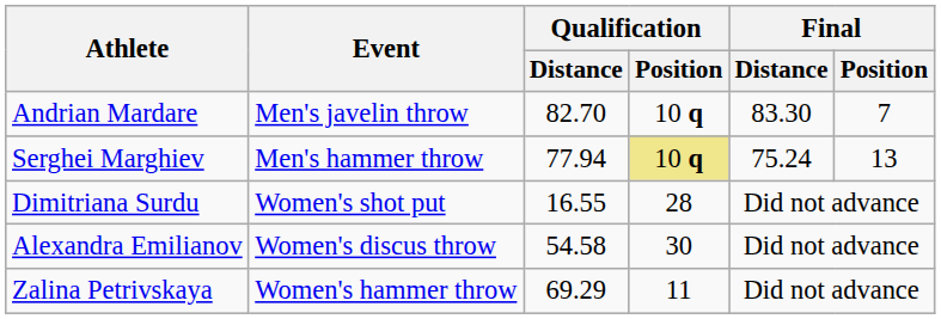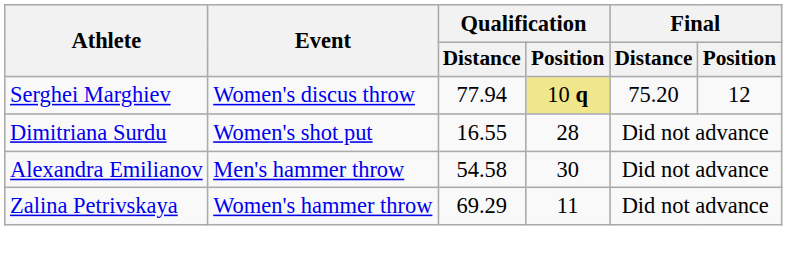- row: Andrian Mardare | Men's javelin throw | 82.70 | 10 q | 83.30 | 7
Serghei Marghiev | Event: Men's hammer throw -> Women's discus throw
Serghei Marghiev | Final / Distance: 75.24 -> 75.20
Serghei Marghiev | Final / Position: 13 -> 12
Alexandra Emilianov | Event: Women's discus throw -> Men's hammer throw
